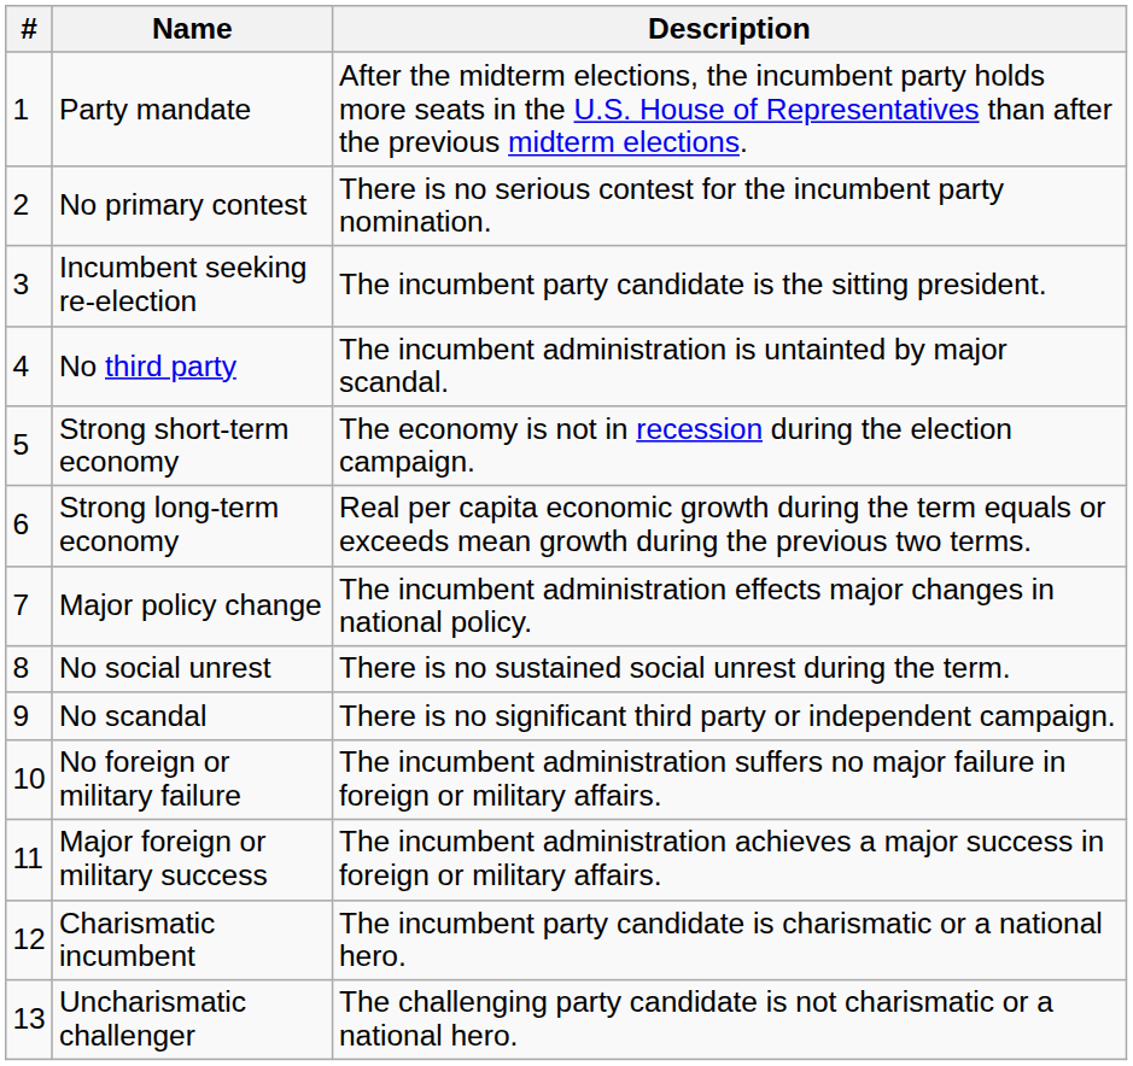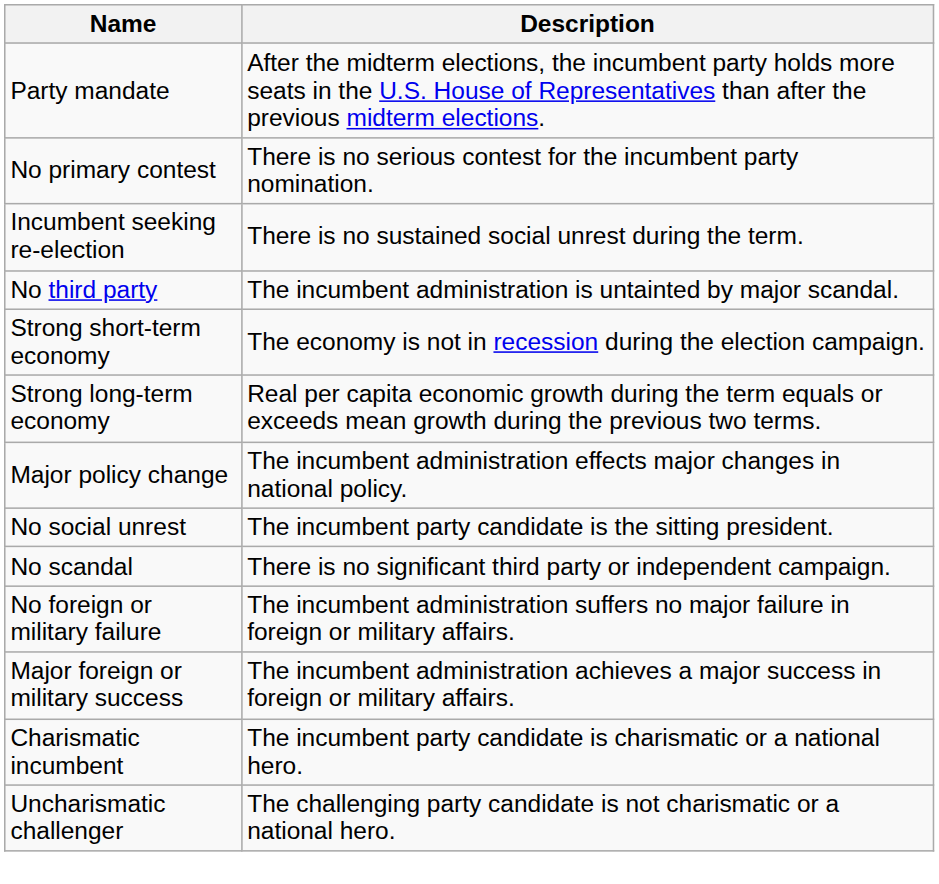- column: # | 1 | 2 | 3 | 4 | 5 | 6 | 7 | 8 | 9 | 10 | 11 | 12 | 13
Incumbent seeking re-election | Description: The incumbent party candidate is the sitting president. -> There is no sustained social unrest during the term.
No social unrest | Description: There is no sustained social unrest during the term. -> The incumbent party candidate is the sitting president.
